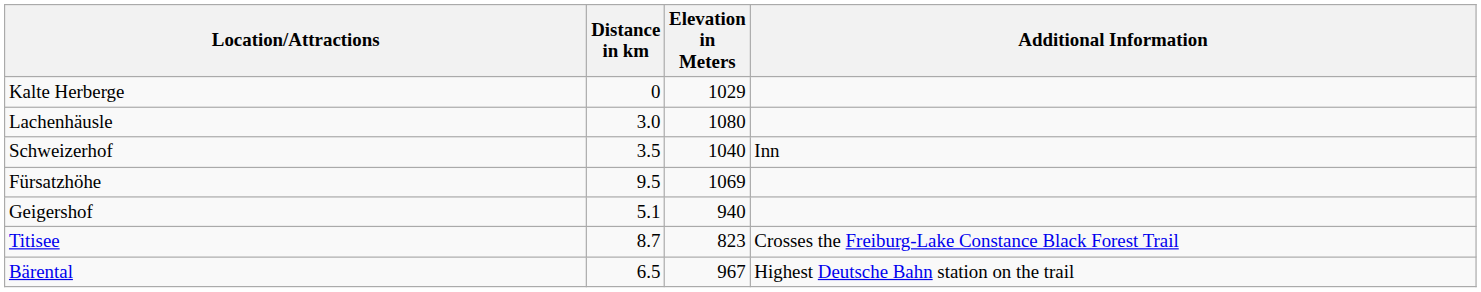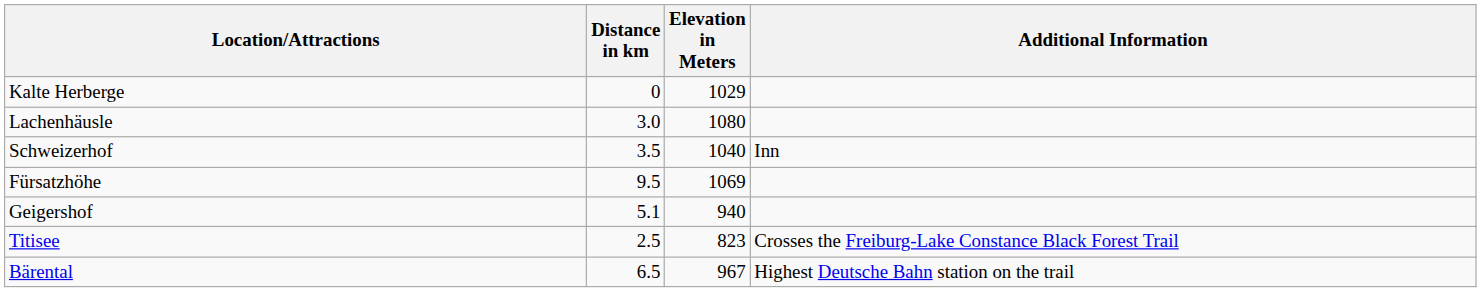Titisee | Distance in km: 8.7 -> 2.5
